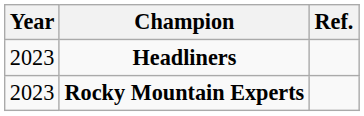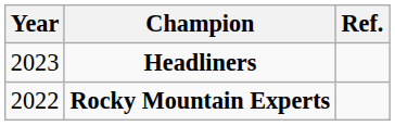Rocky Mountain Experts | Year: 2023 -> 2022
